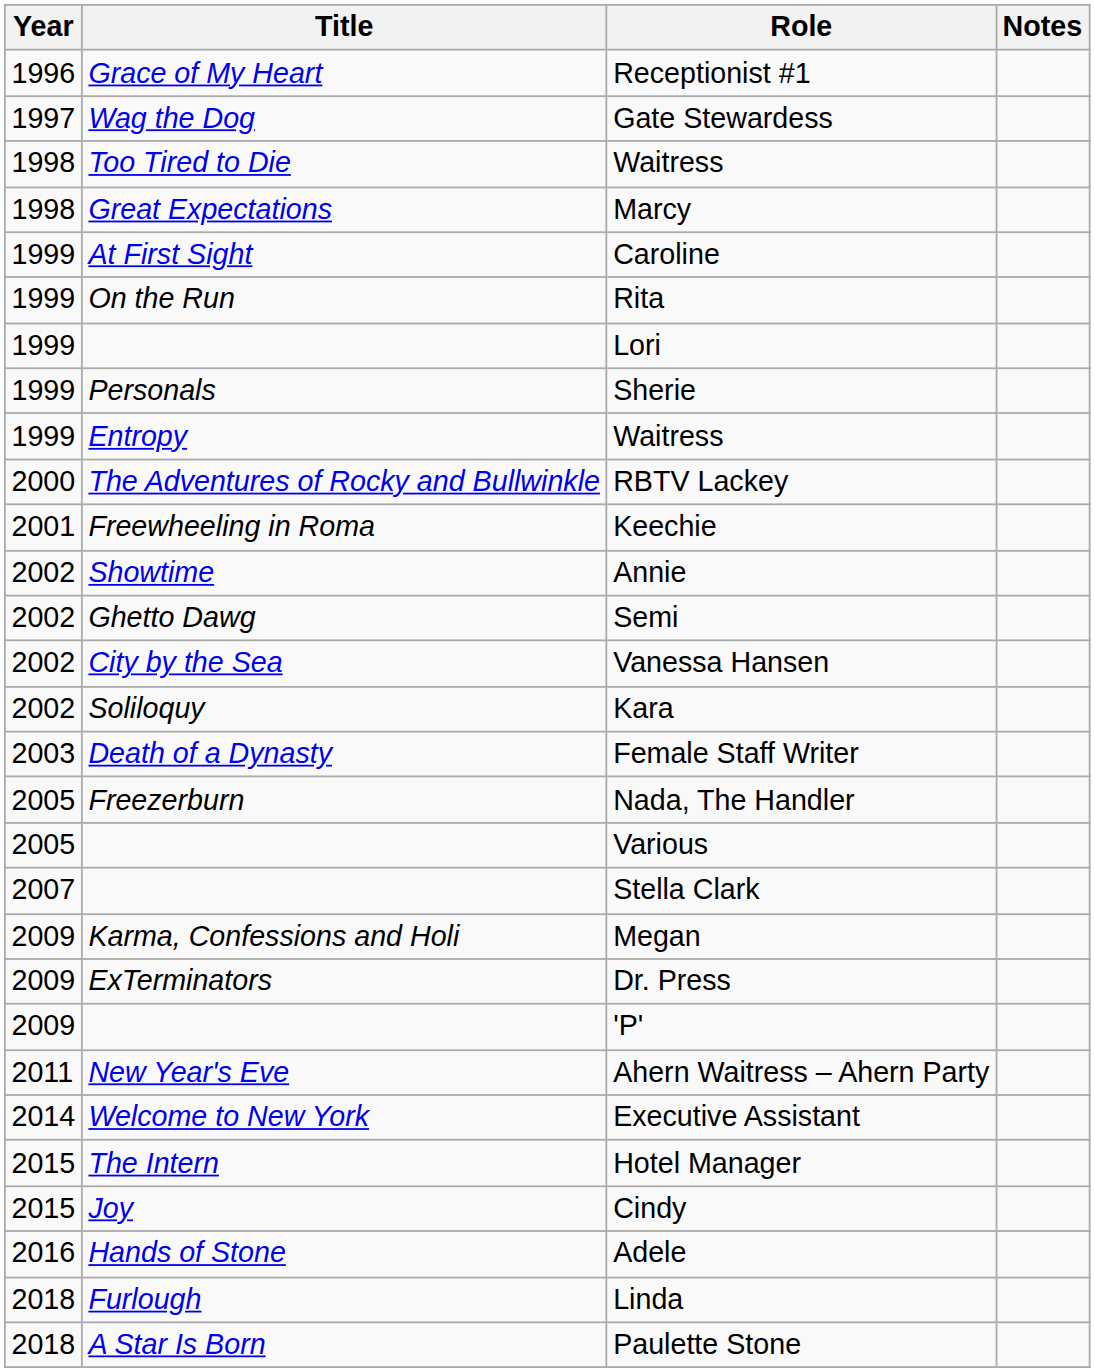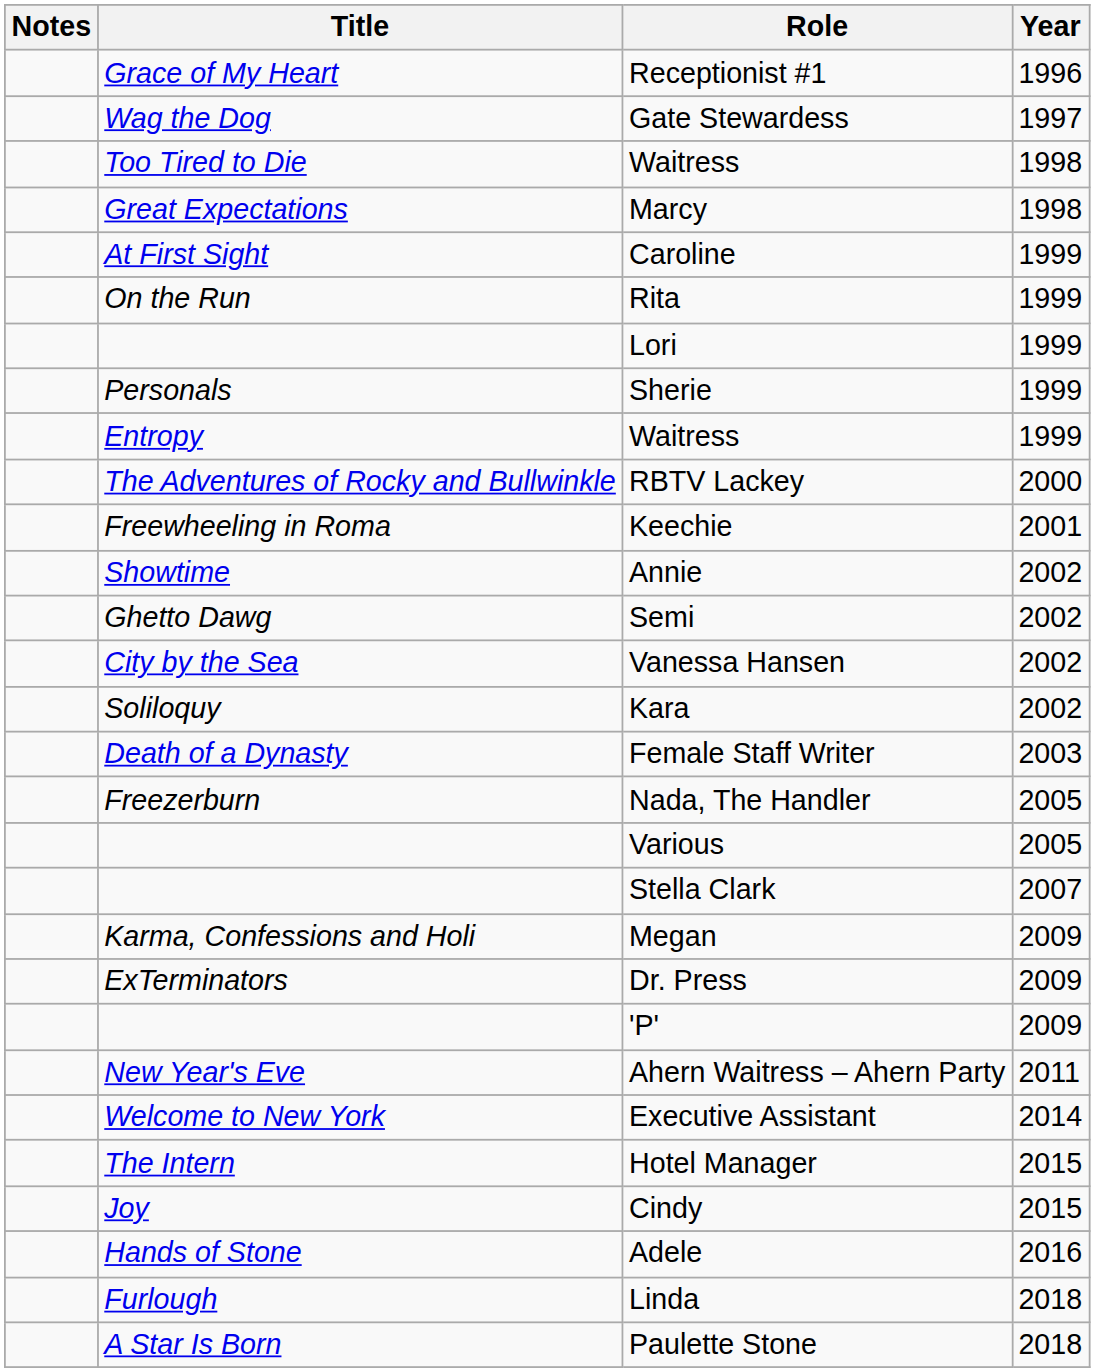columns swapped: Year <-> Notes
